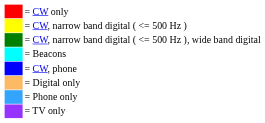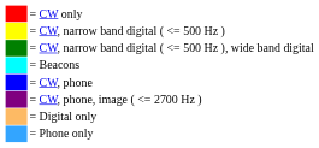+ row: = CW, phone, image ( <= 2700 Hz )
- row: = TV only
